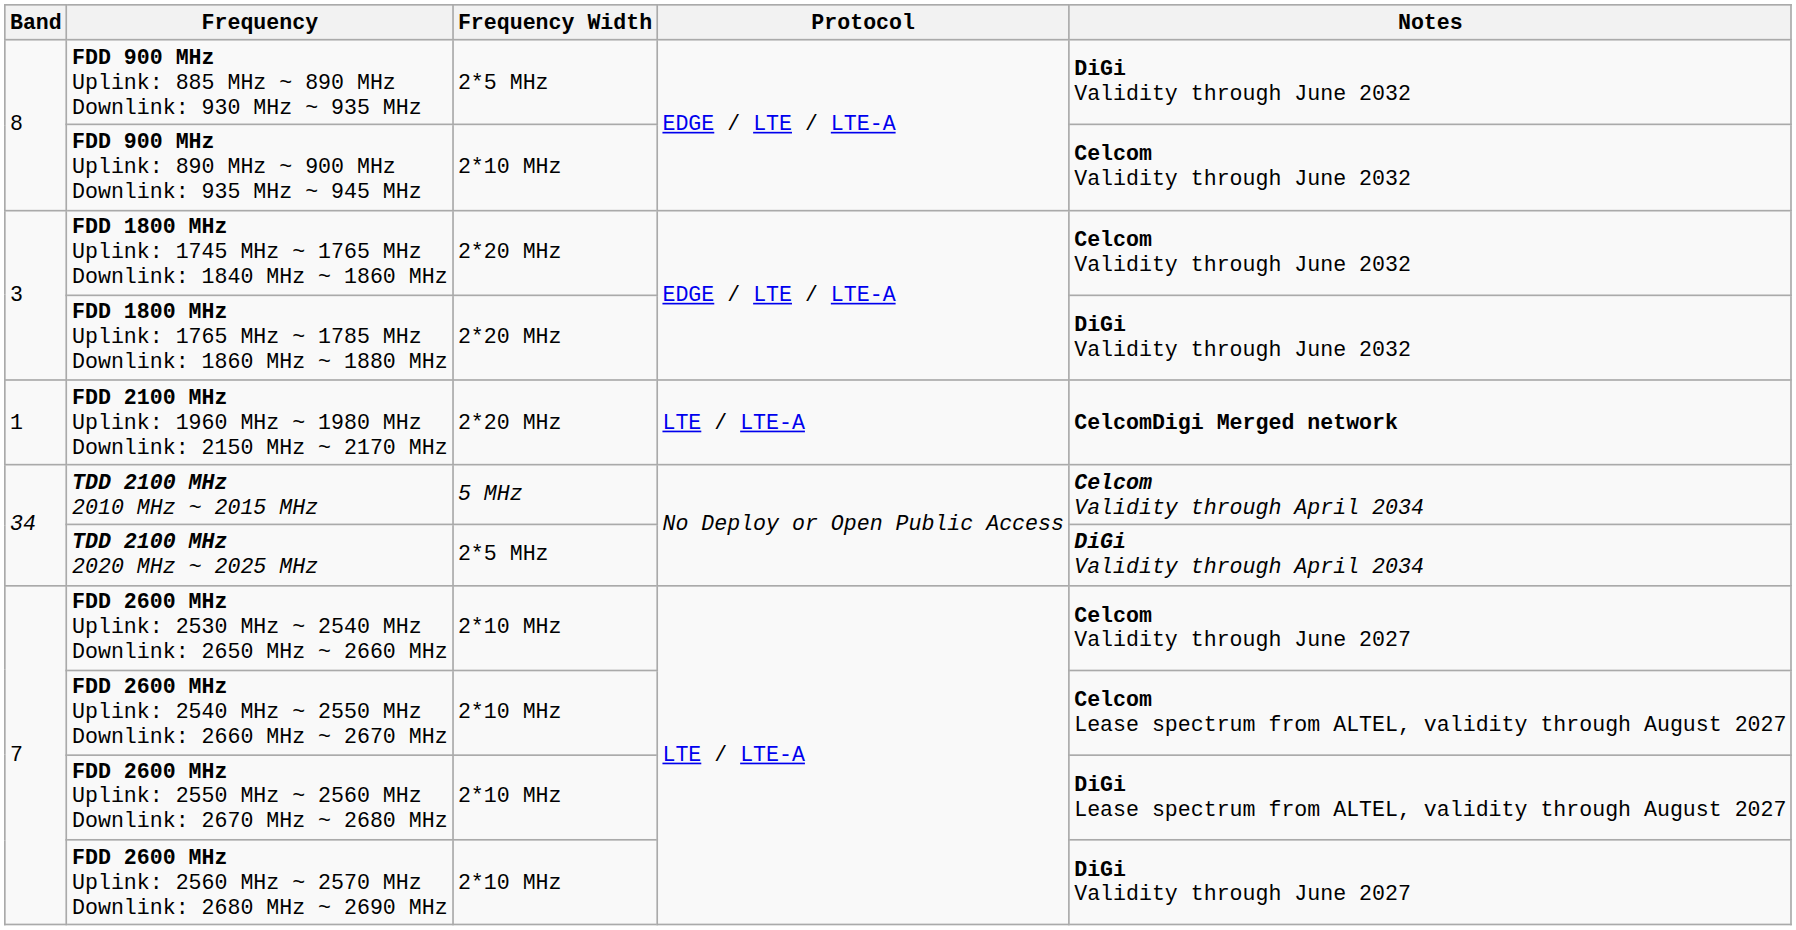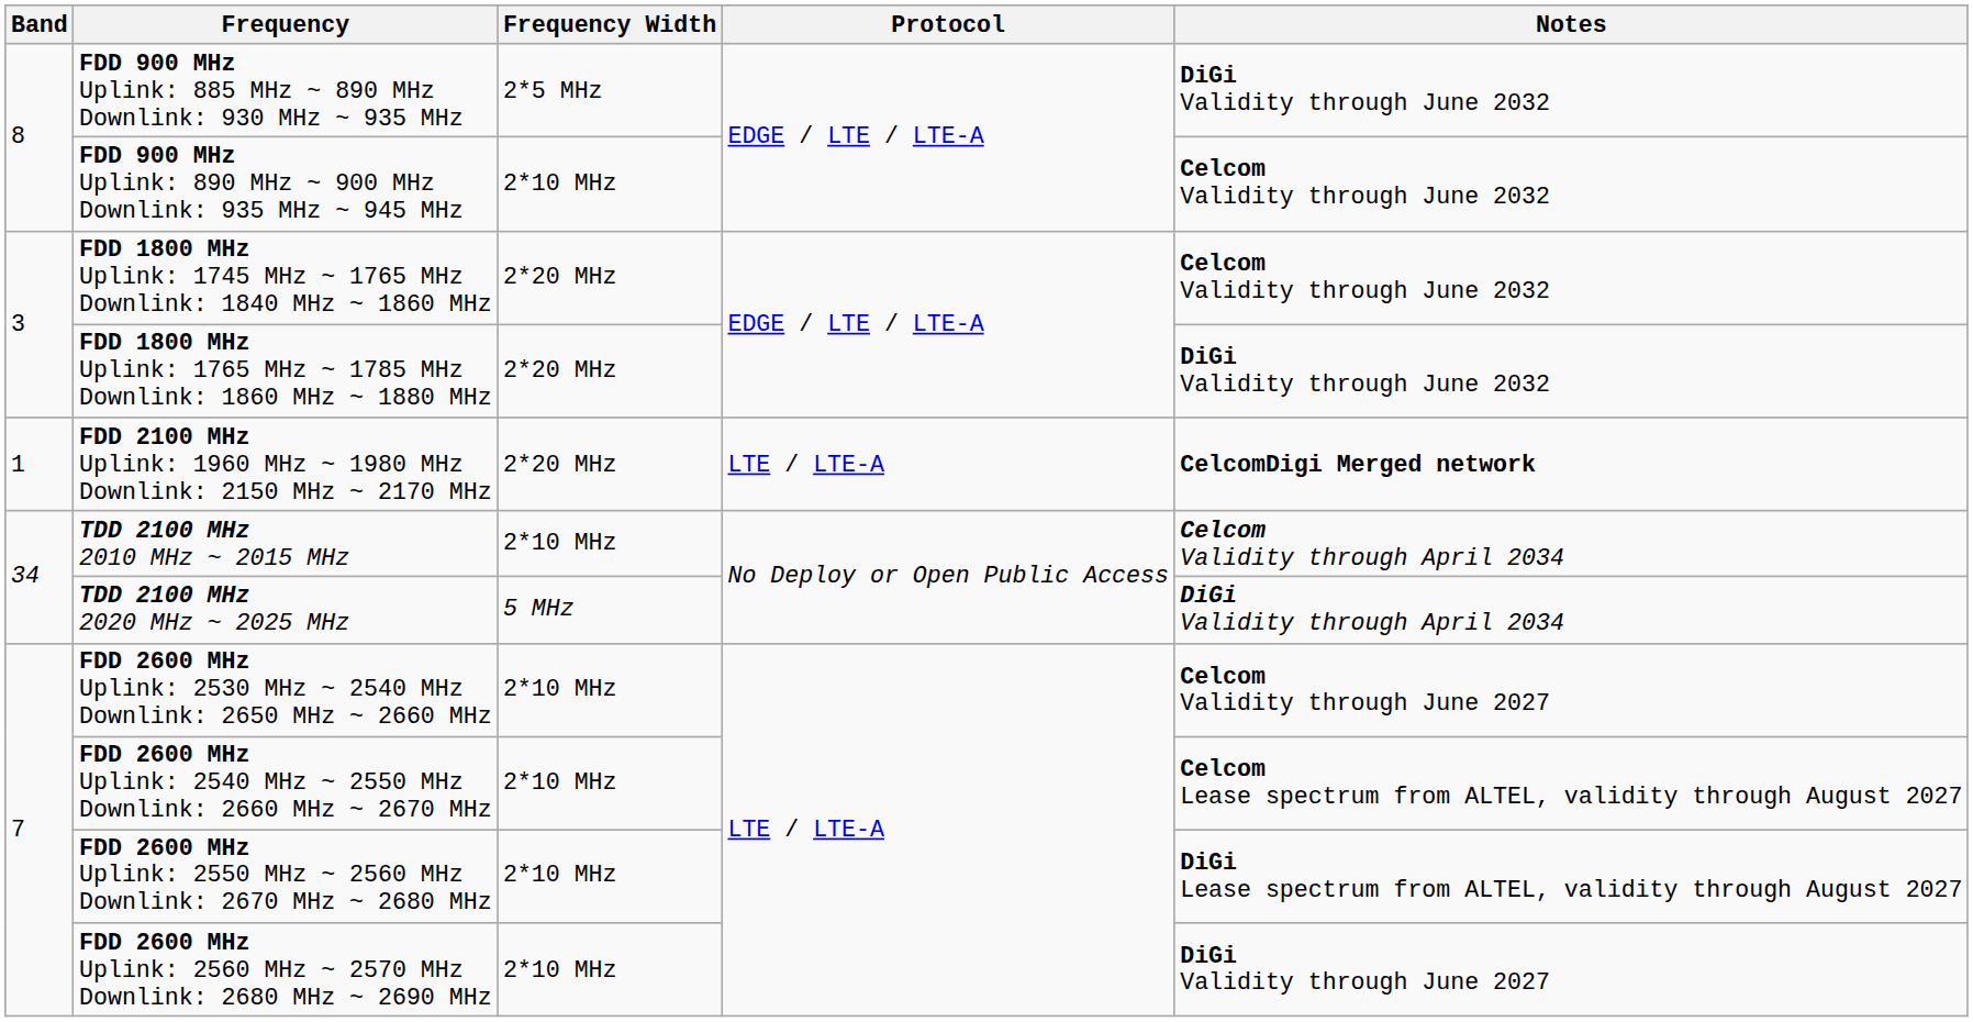TDD 2100 MHz 2010 MHz ~ 2015 MHz | Frequency Width: 5 MHz -> 2*10 MHz
TDD 2100 MHz 2020 MHz ~ 2025 MHz | Frequency Width: 2*5 MHz -> 5 MHz
